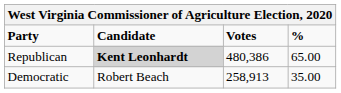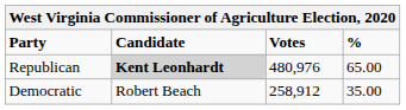Republican | Votes: 480,386 -> 480,976
Democratic | Votes: 258,913 -> 258,912
